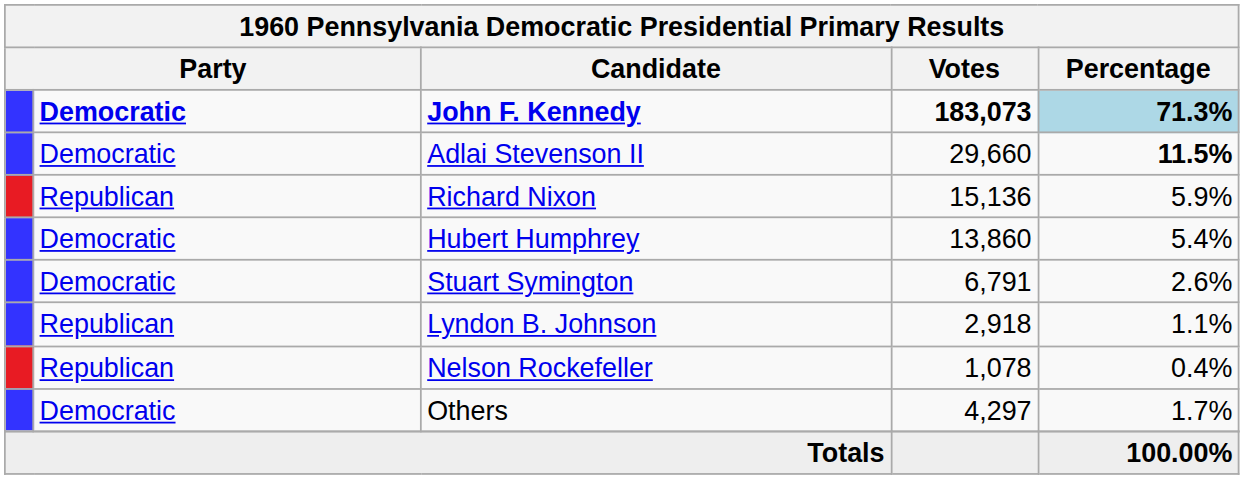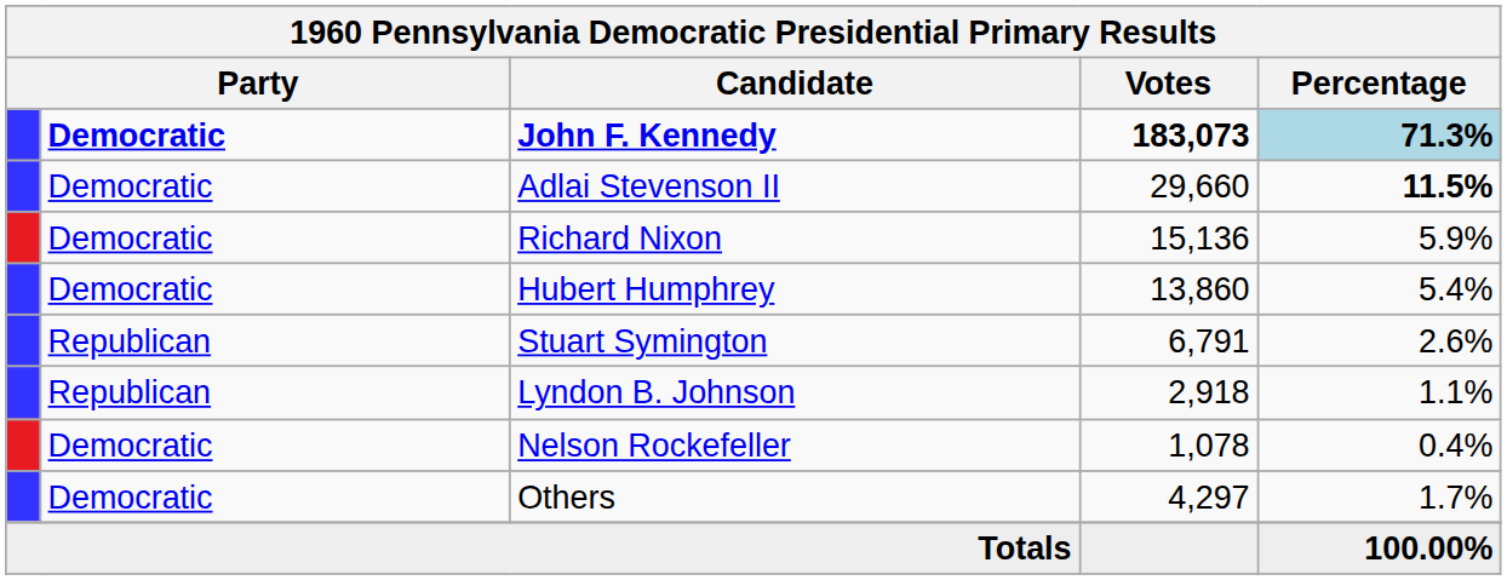Richard Nixon | column 2: Republican -> Democratic
Stuart Symington | column 2: Democratic -> Republican
Nelson Rockefeller | column 2: Republican -> Democratic
